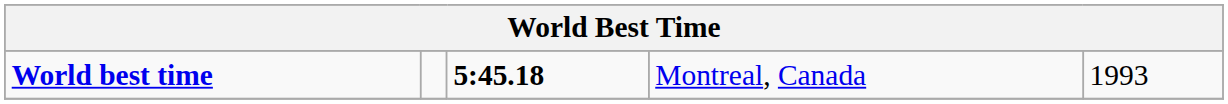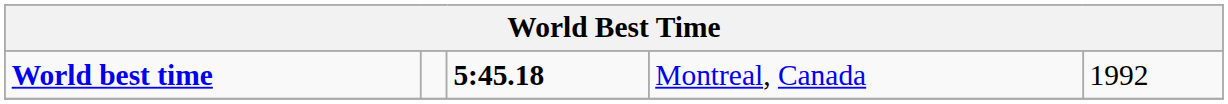World best time | column 5: 1993 -> 1992
